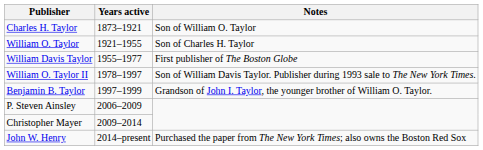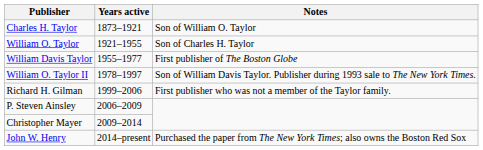- row: Benjamin B. Taylor | 1997–1999 | Grandson of John I. Taylor, the younger brother of William O. Taylor.
+ row: Richard H. Gilman | 1999–2006 | First publisher who was not a member of the Taylor family.
